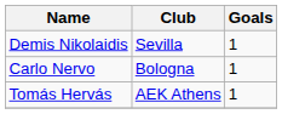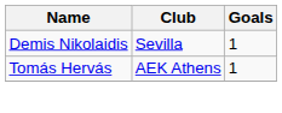- row: Carlo Nervo | Bologna | 1
